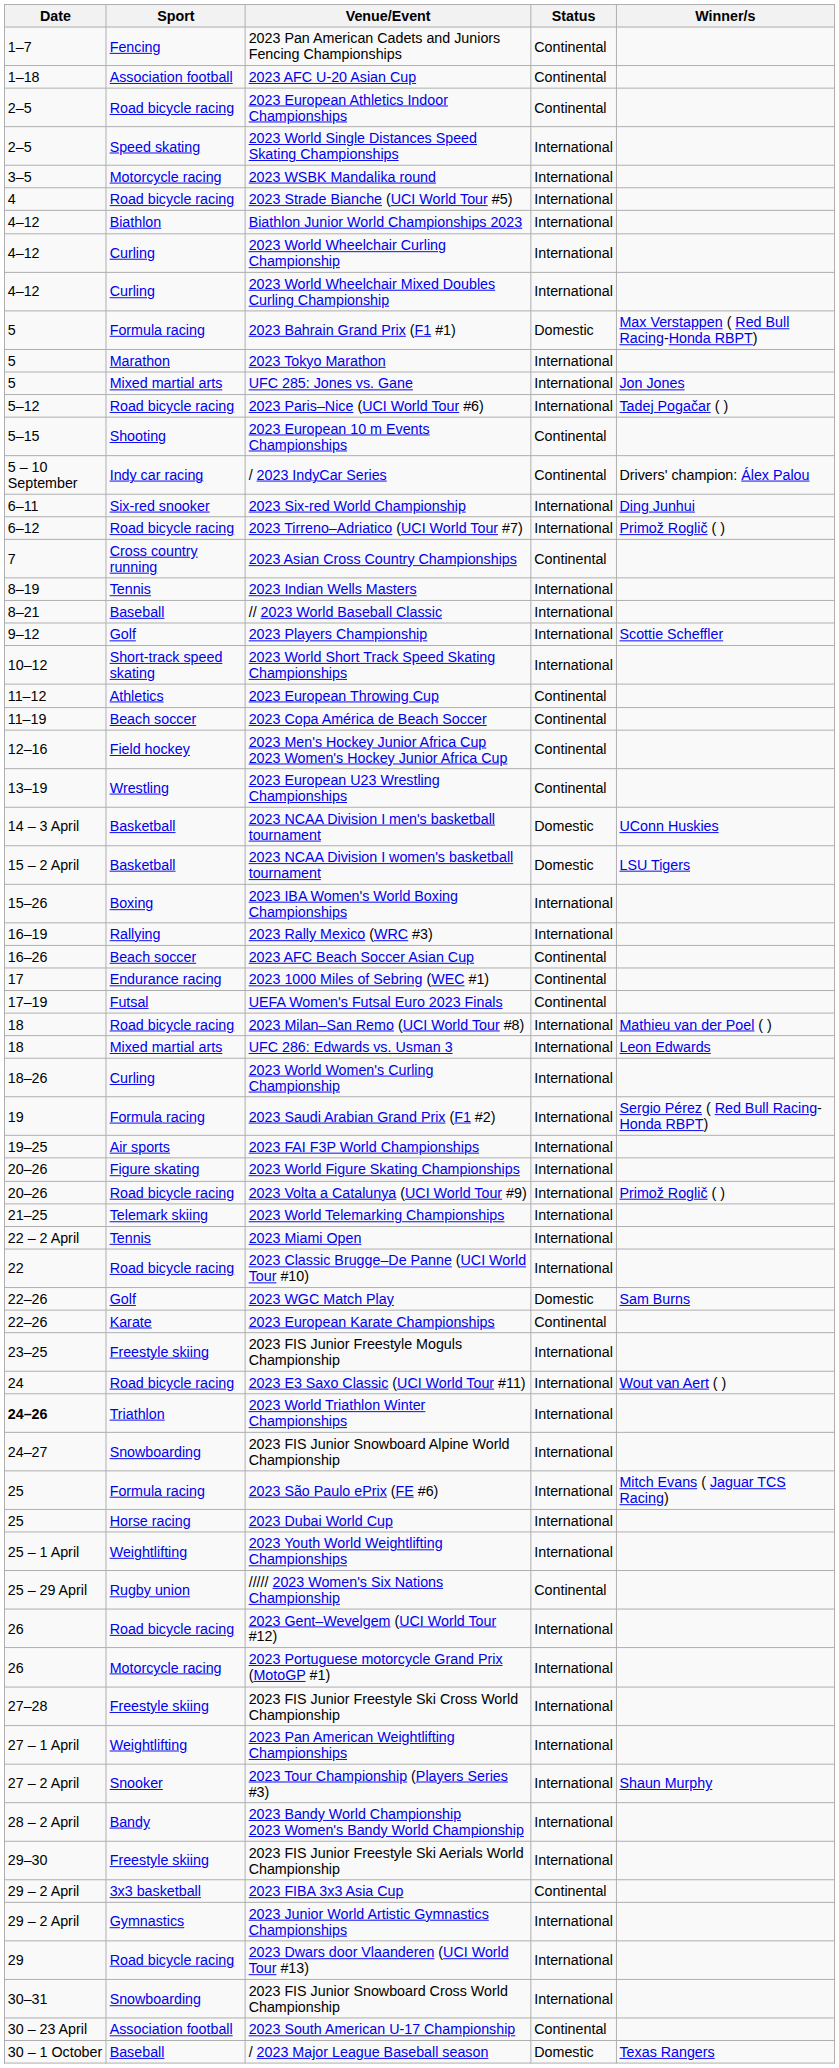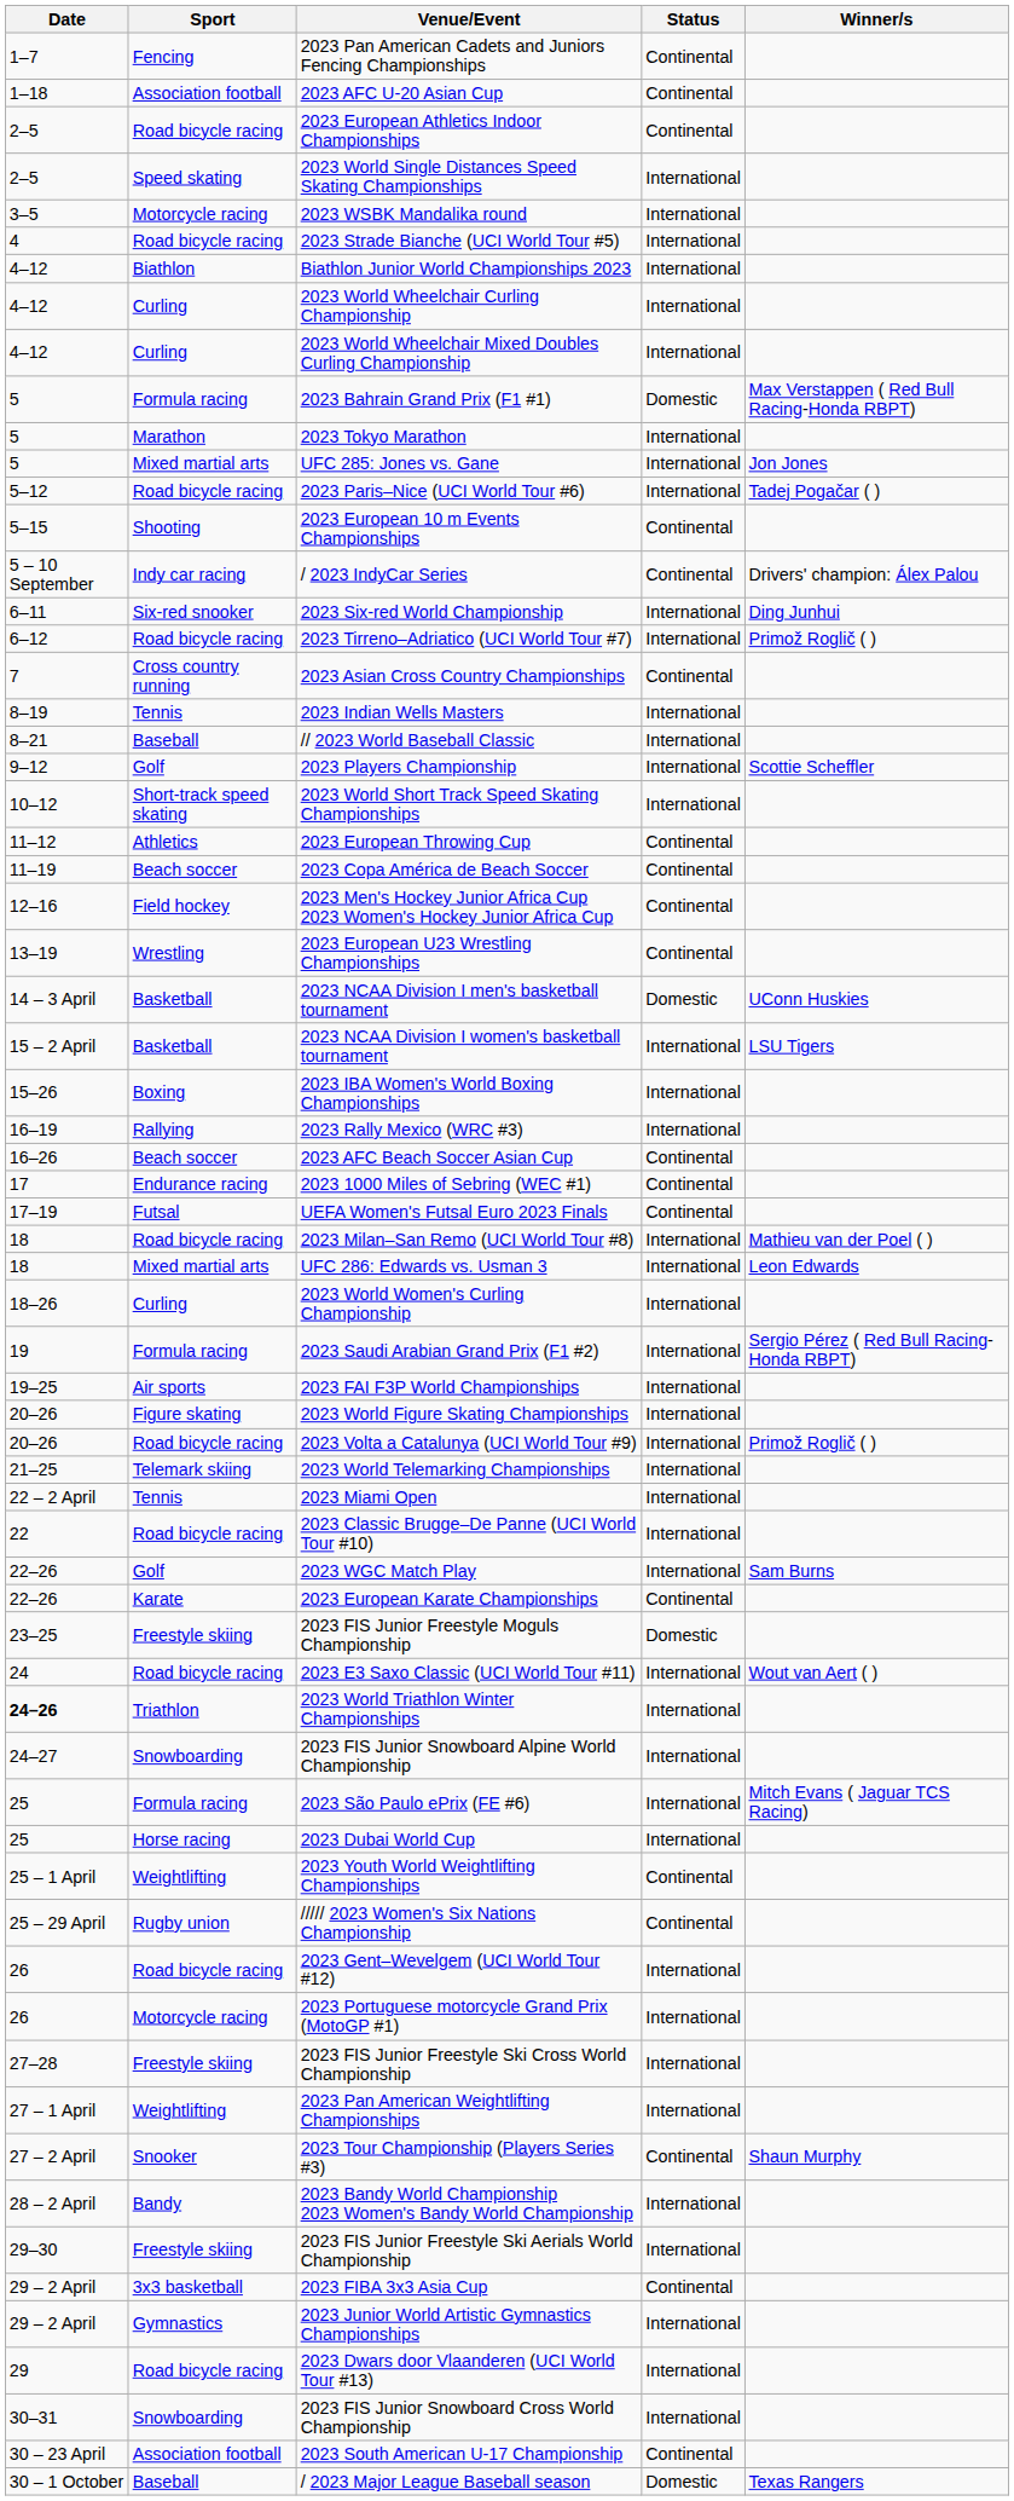2023 NCAA Division I women's basketball tournament | Status: Domestic -> International
2023 WGC Match Play | Status: Domestic -> International
2023 FIS Junior Freestyle Moguls Championship | Status: International -> Domestic
2023 Youth World Weightlifting Championships | Status: International -> Continental
2023 Tour Championship (Players Series #3) | Status: International -> Continental
